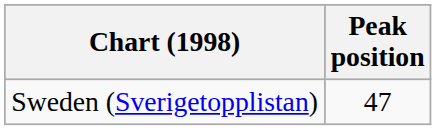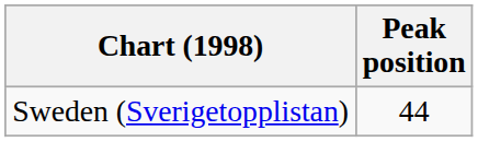Sweden (Sverigetopplistan) | Peak position: 47 -> 44
